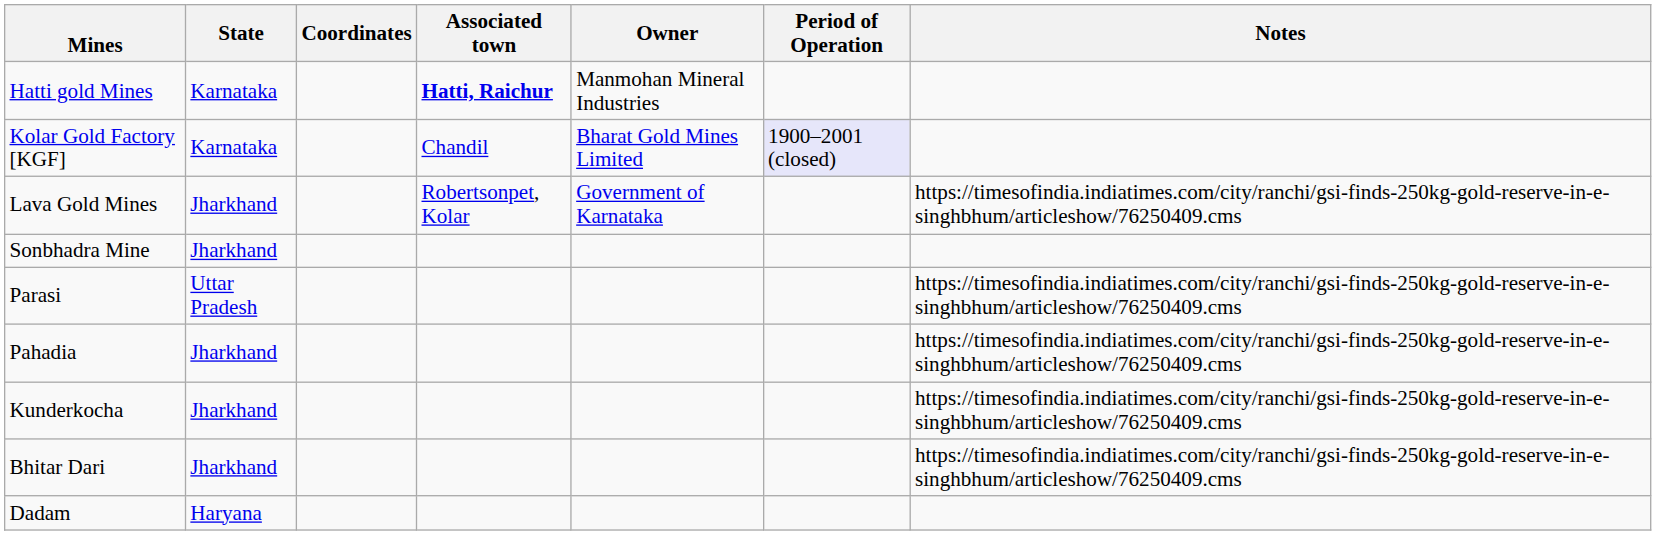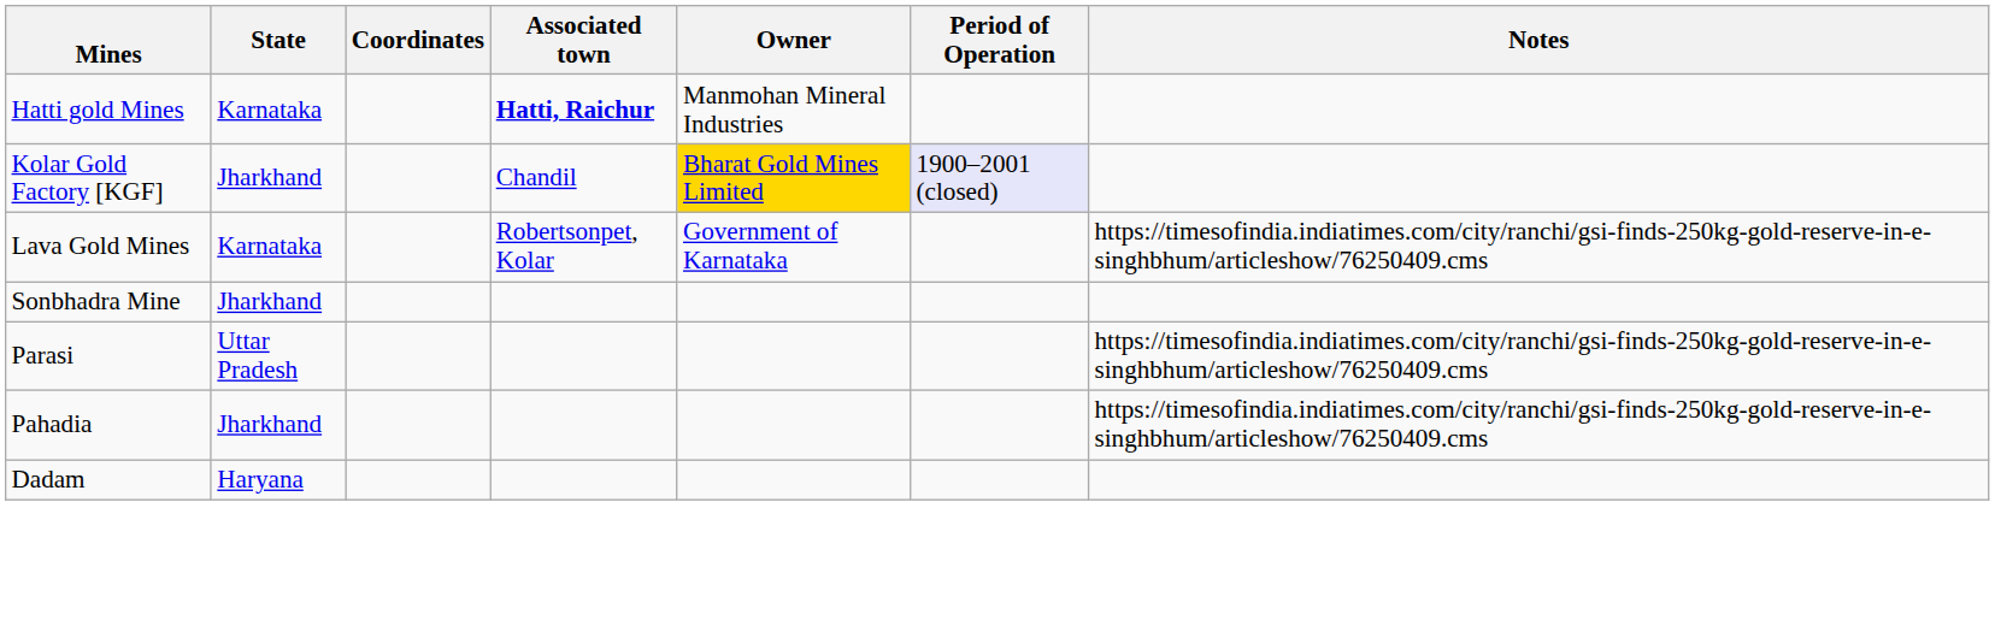Kolar Gold Factory [KGF] | State: Karnataka -> Jharkhand
Kolar Gold Factory [KGF] | Owner: no background -> gold background
Lava Gold Mines | State: Jharkhand -> Karnataka
- row: Kunderkocha | Jharkhand | https://timesofindia.indiatimes.com/city/ranchi/gsi-finds-250kg-gold-reserve-in-e-singhbhum/articleshow/76250409.cms
- row: Bhitar Dari | Jharkhand | https://timesofindia.indiatimes.com/city/ranchi/gsi-finds-250kg-gold-reserve-in-e-singhbhum/articleshow/76250409.cms
